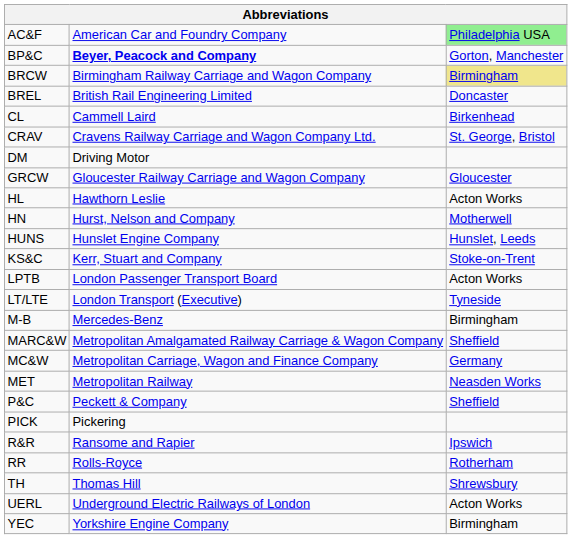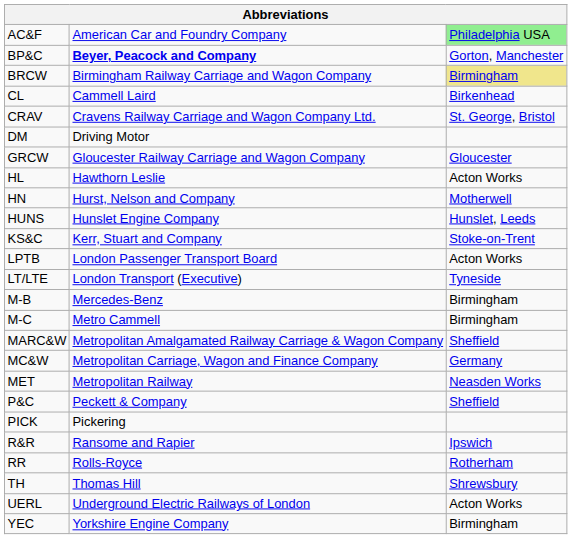- row: BREL | British Rail Engineering Limited | Doncaster
+ row: M-C | Metro Cammell | Birmingham
